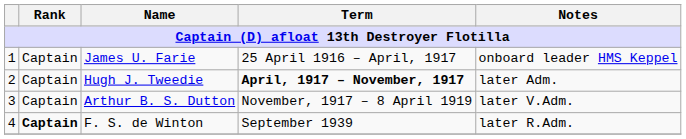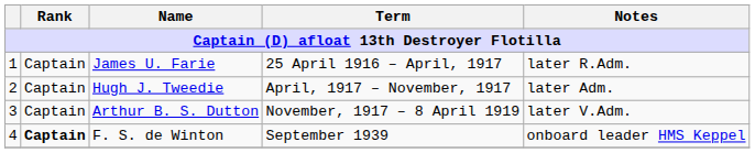James U. Farie | Notes: onboard leader HMS Keppel -> later R.Adm.
Hugh J. Tweedie | Term: bold -> normal
F. S. de Winton | Notes: later R.Adm. -> onboard leader HMS Keppel
